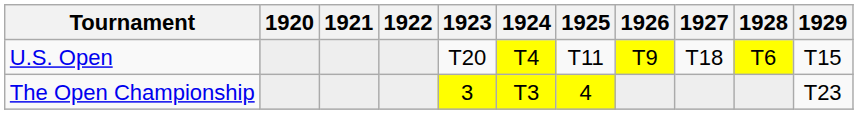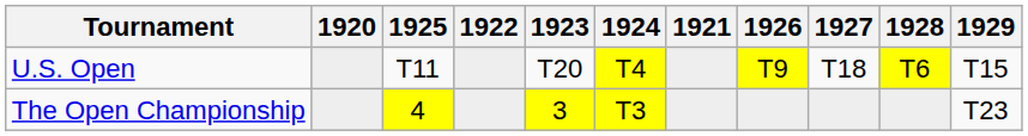columns swapped: 1921 <-> 1925
